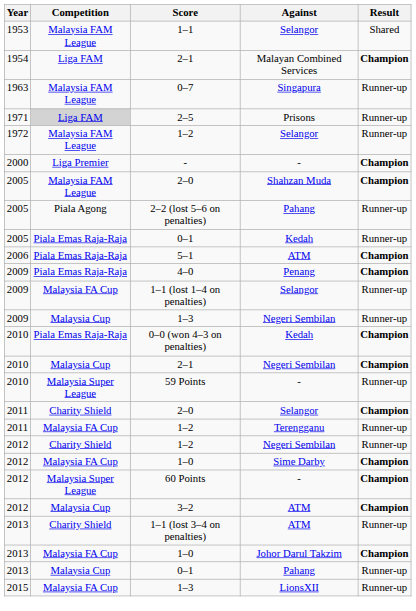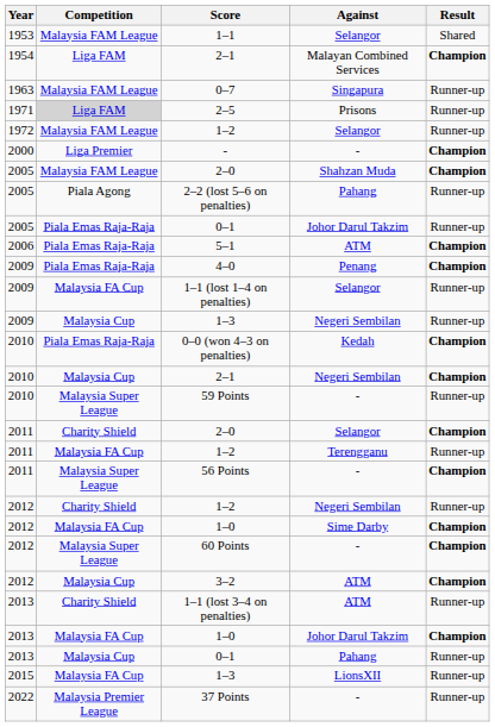2005 / 0–1 | Against: Kedah -> Johor Darul Takzim
+ row: 2011 | Malaysia Super League | 56 Points | - | Champion
+ row: 2022 | Malaysia Premier League | 37 Points | - | Runner-up
